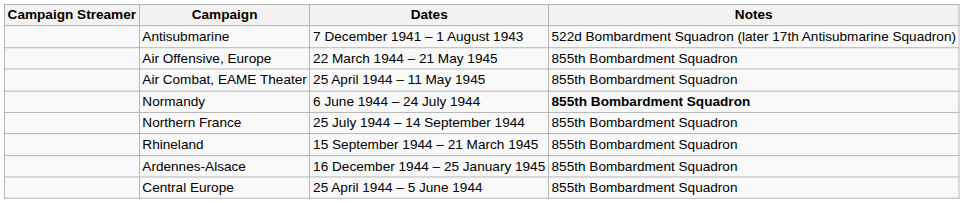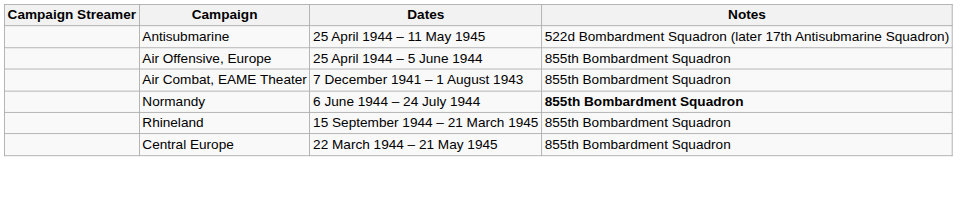Antisubmarine | Dates: 7 December 1941 – 1 August 1943 -> 25 April 1944 – 11 May 1945
Air Offensive, Europe | Dates: 22 March 1944 – 21 May 1945 -> 25 April 1944 – 5 June 1944
Air Combat, EAME Theater | Dates: 25 April 1944 – 11 May 1945 -> 7 December 1941 – 1 August 1943
- row: Northern France | 25 July 1944 – 14 September 1944 | 855th Bombardment Squadron
- row: Ardennes-Alsace | 16 December 1944 – 25 January 1945 | 855th Bombardment Squadron
Central Europe | Dates: 25 April 1944 – 5 June 1944 -> 22 March 1944 – 21 May 1945
